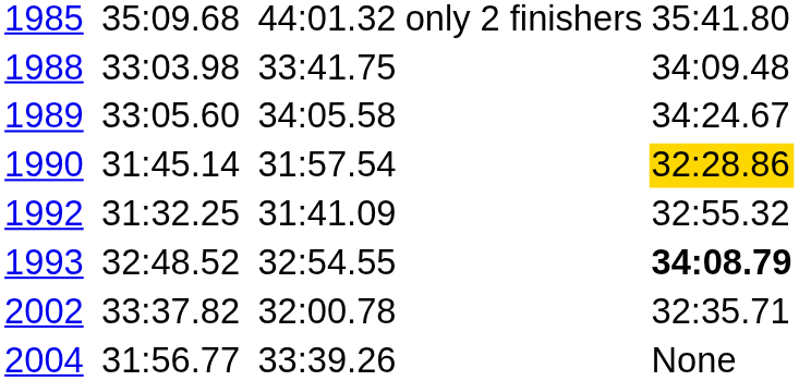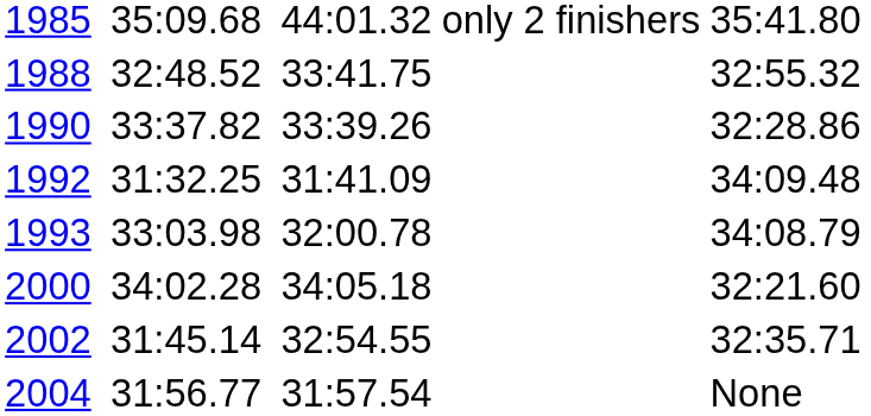1988 | column 3: 33:03.98 -> 32:48.52
1988 | column 7: 34:09.48 -> 32:55.32
- row: 1989 | 33:05.60 | 34:05.58 | 34:24.67
1990 | column 3: 31:45.14 -> 33:37.82
1990 | column 5: 31:57.54 -> 33:39.26
1990 | column 7: gold background -> no background
1992 | column 7: 32:55.32 -> 34:09.48
1993 | column 3: 32:48.52 -> 33:03.98
1993 | column 5: 32:54.55 -> 32:00.78
1993 | column 7: bold -> normal
+ row: 2000 | 34:02.28 | 34:05.18 | 32:21.60
2002 | column 3: 33:37.82 -> 31:45.14
2002 | column 5: 32:00.78 -> 32:54.55
2004 | column 5: 33:39.26 -> 31:57.54
